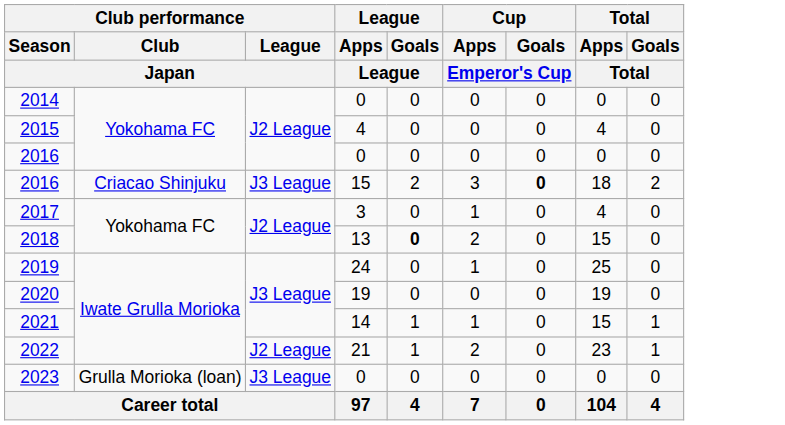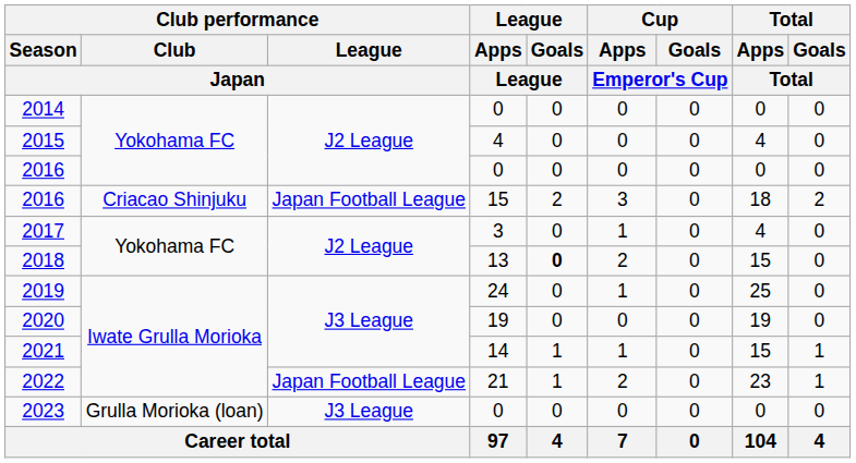2016 / 15 | Club performance / League / Japan: J3 League -> Japan Football League
2016 / 15 | Cup / Goals / Emperor's Cup: bold -> normal
2022 | Club performance / League / Japan: J2 League -> Japan Football League
